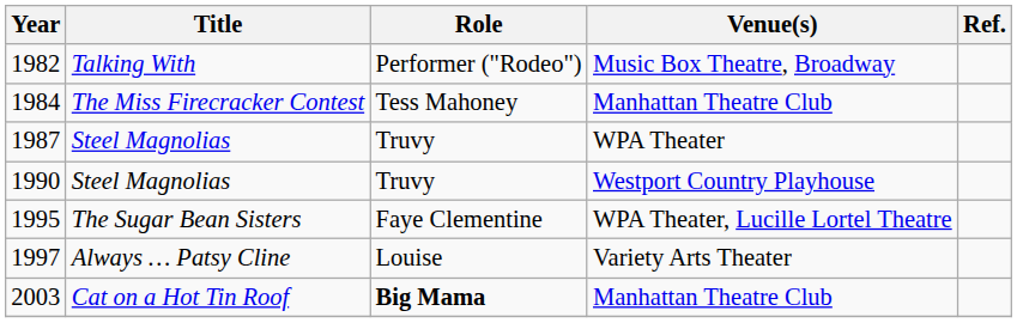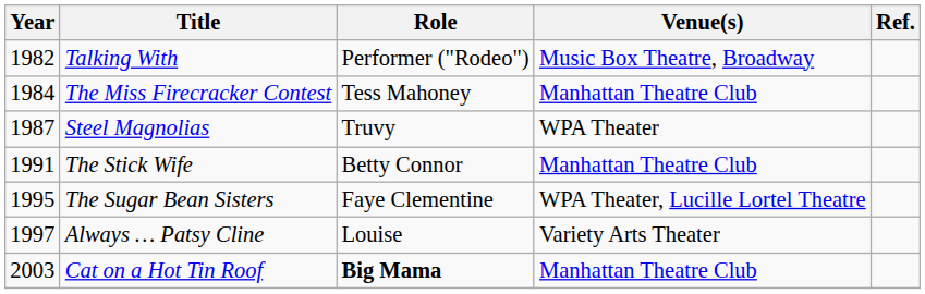- row: 1990 | Steel Magnolias | Truvy | Westport Country Playhouse
+ row: 1991 | The Stick Wife | Betty Connor | Manhattan Theatre Club
